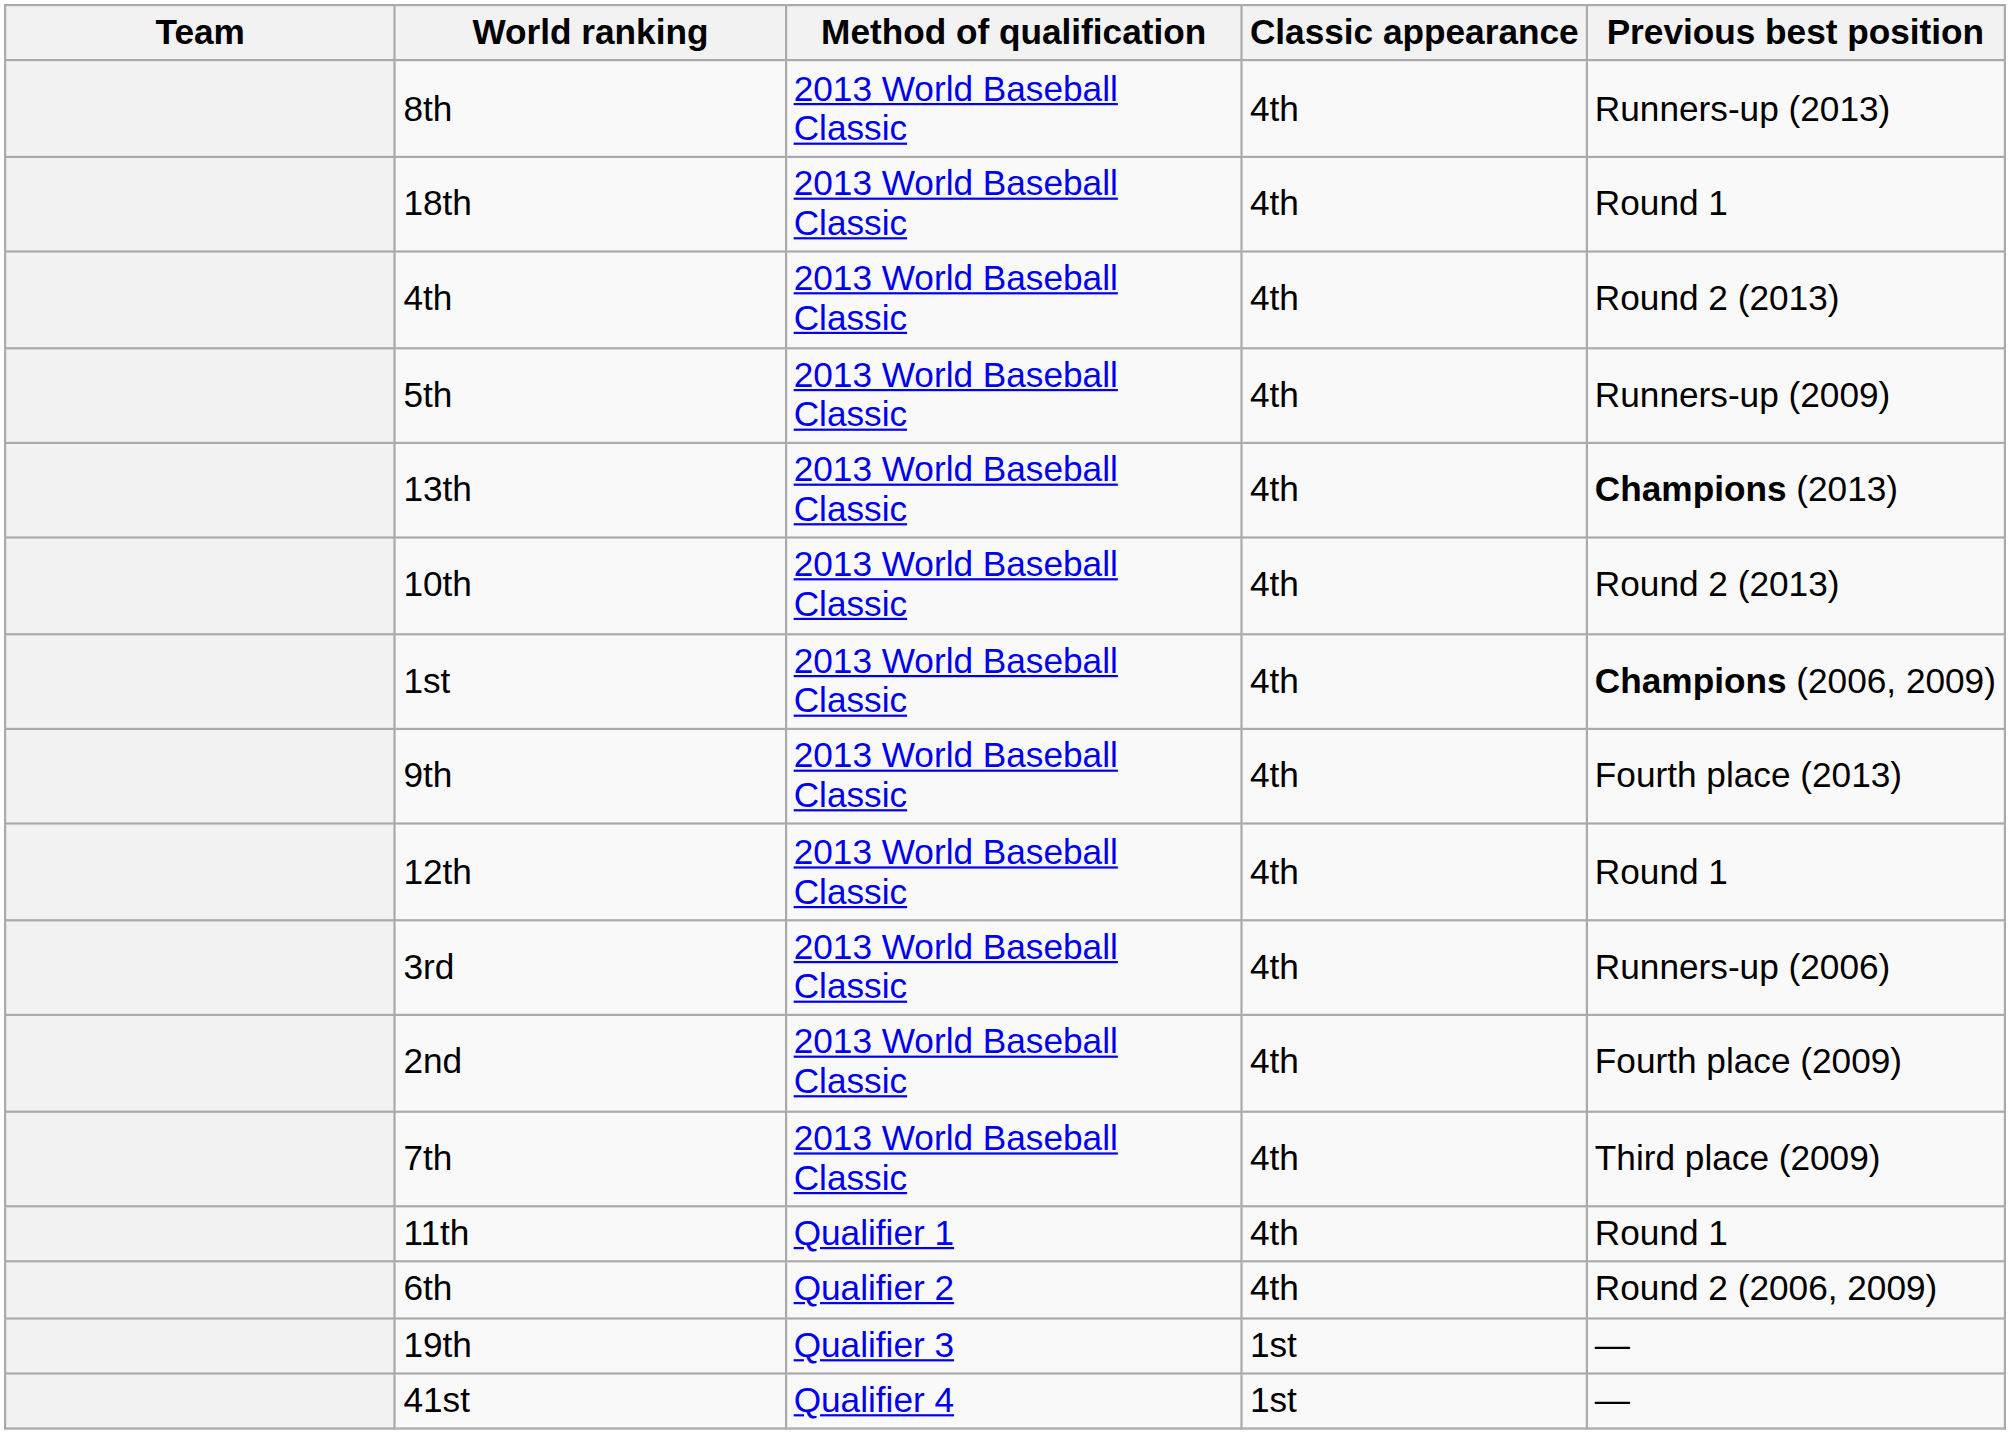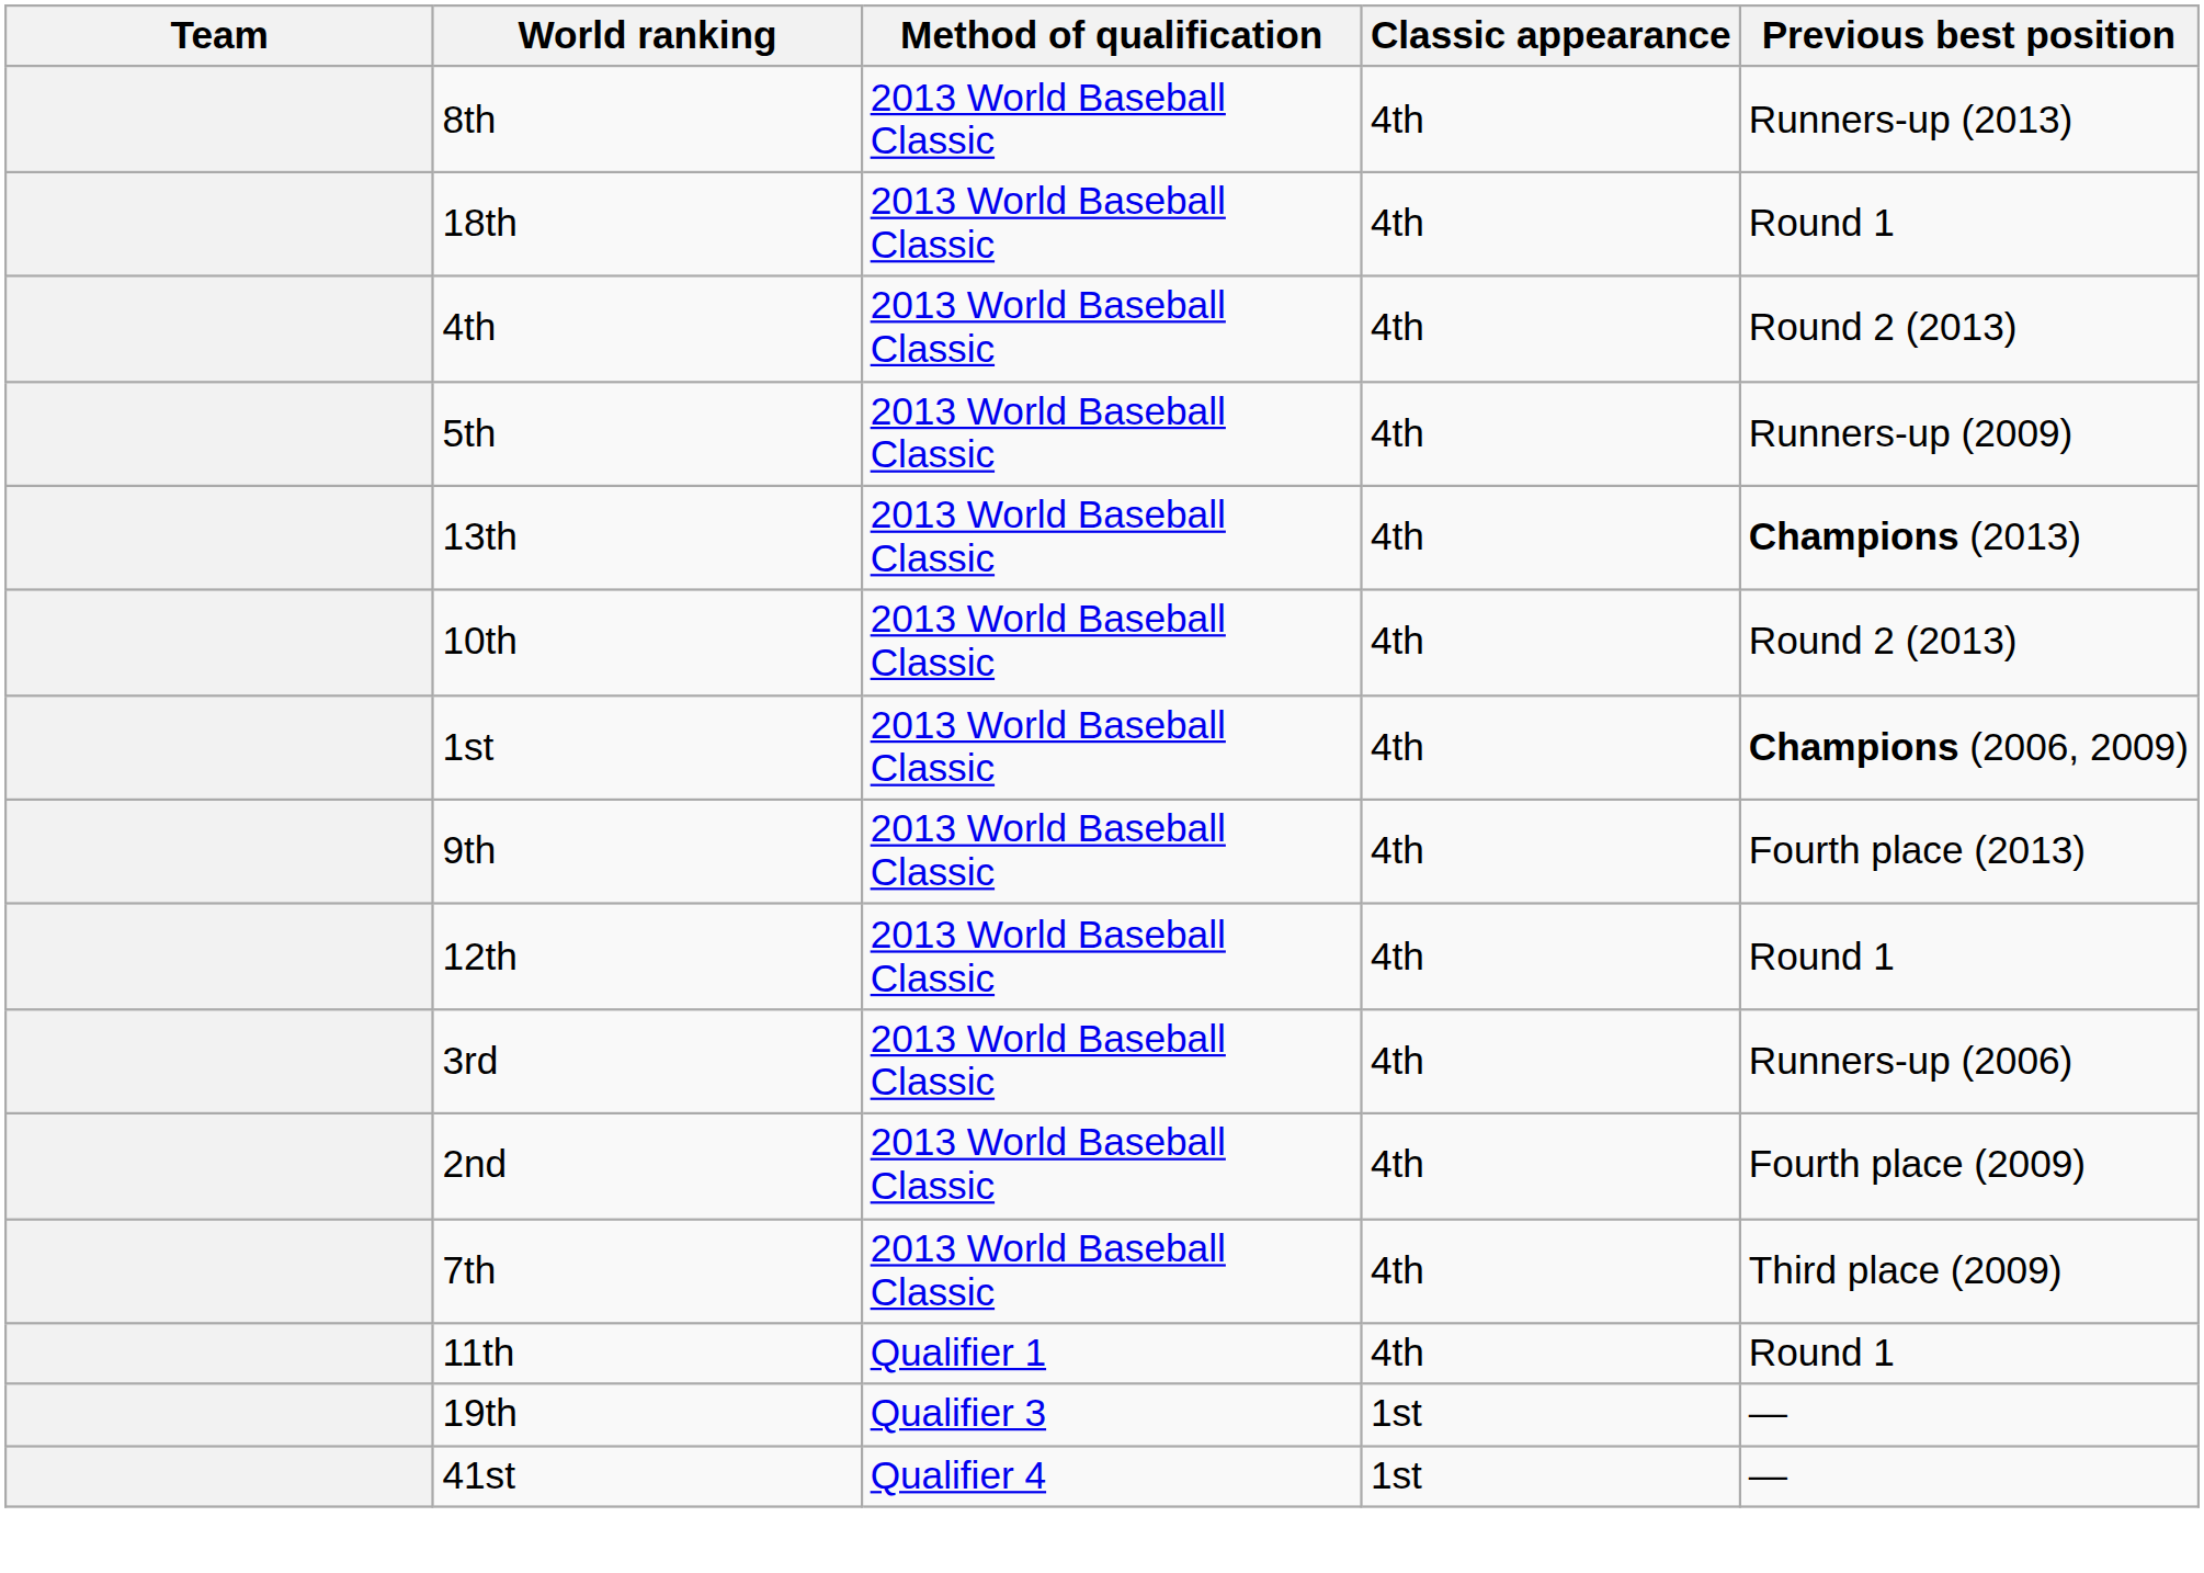- row: 6th | Qualifier 2 | 4th | Round 2 (2006, 2009)
